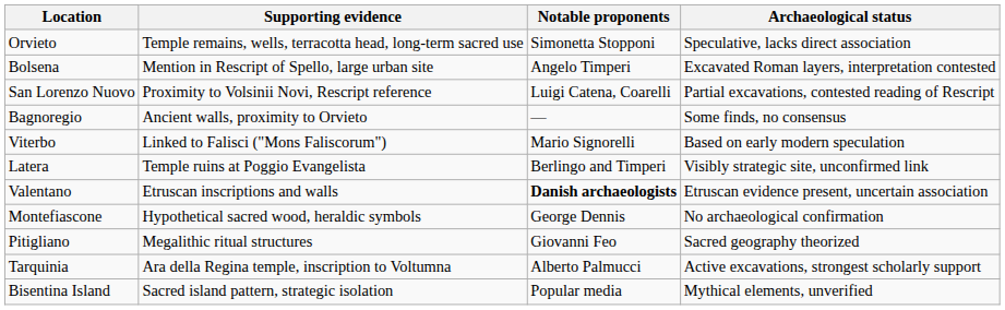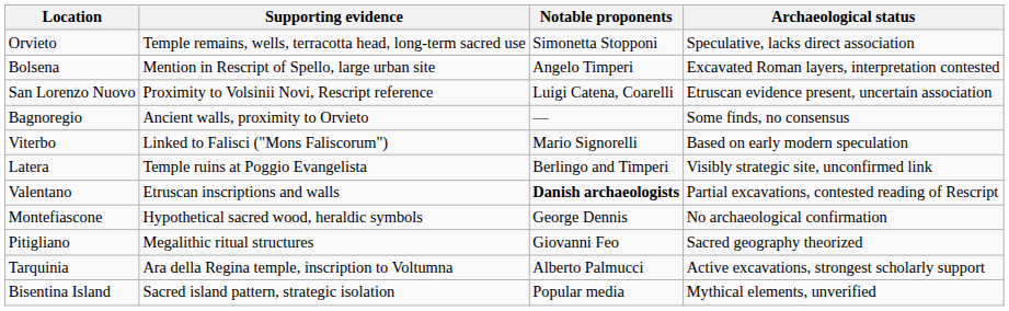San Lorenzo Nuovo | Archaeological status: Partial excavations, contested reading of Rescript -> Etruscan evidence present, uncertain association
Valentano | Archaeological status: Etruscan evidence present, uncertain association -> Partial excavations, contested reading of Rescript
